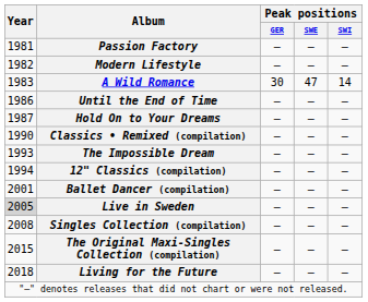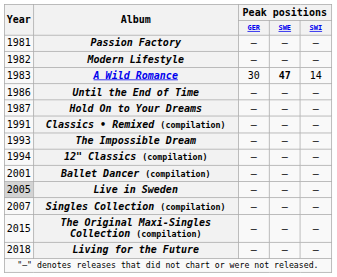A Wild Romance | Peak positions / SWE: normal -> bold
Classics • Remixed (compilation) | Year: 1990 -> 1991
Singles Collection (compilation) | Year: 2008 -> 2007
